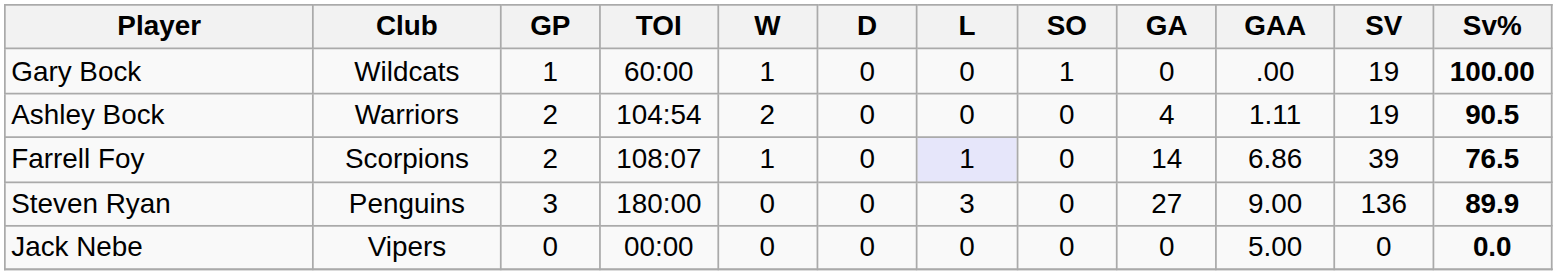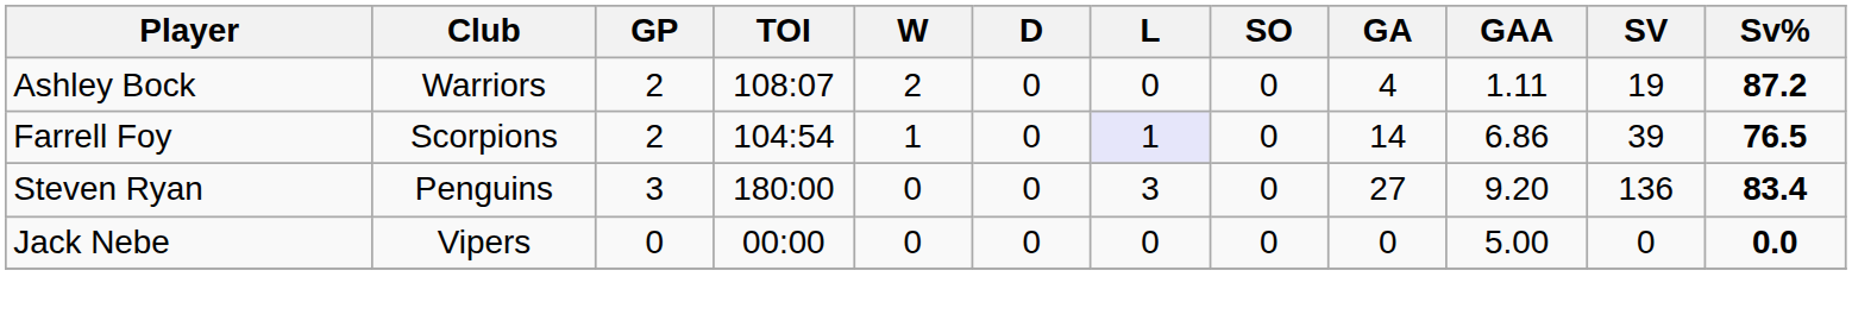- row: Gary Bock | Wildcats | 1 | 60:00 | 1 | 0 | 0 | 1 | 0 | .00 | 19 | 100.00
Ashley Bock | TOI: 104:54 -> 108:07
Ashley Bock | Sv%: 90.5 -> 87.2
Farrell Foy | TOI: 108:07 -> 104:54
Steven Ryan | GAA: 9.00 -> 9.20
Steven Ryan | Sv%: 89.9 -> 83.4
